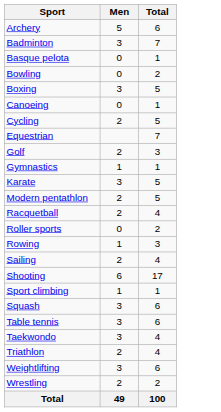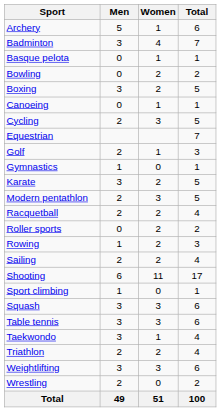+ column: Women | 1 | 4 | 1 | 2 | 2 | 1 | 3 | 1 | 0 | 2 | 3 | 2 | 2 | 2 | 2 | 11 | 0 | 3 | 3 | 1 | 2 | 3 | 0 | 51
